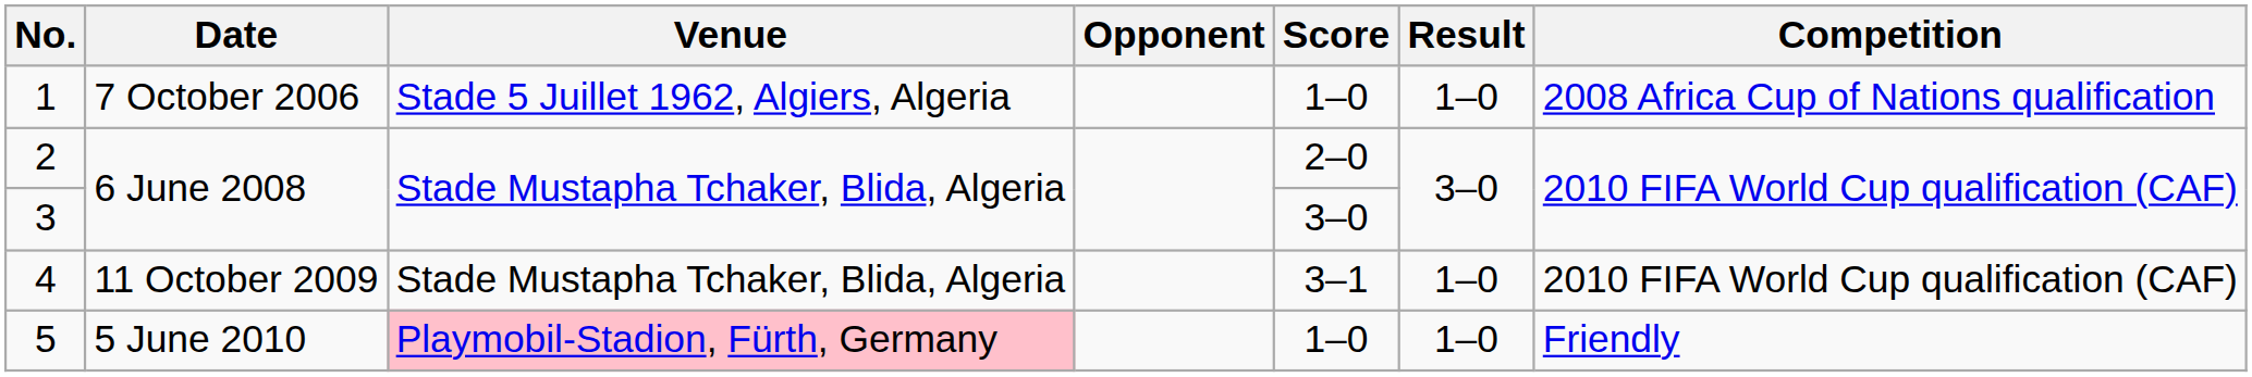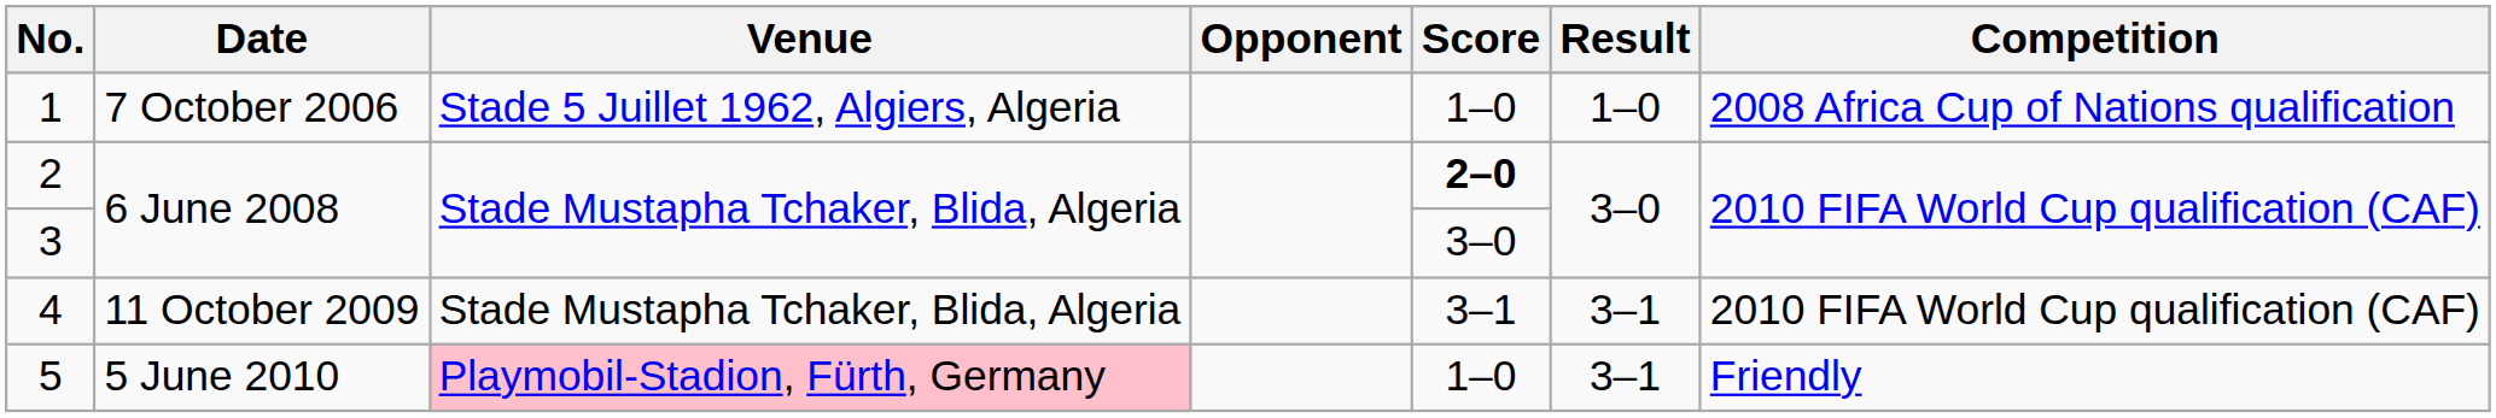2 | Score: normal -> bold
4 | Result: 1–0 -> 3–1
5 | Result: 1–0 -> 3–1
